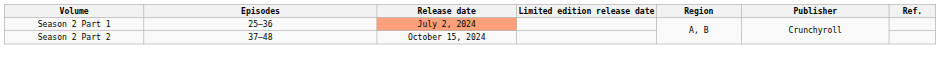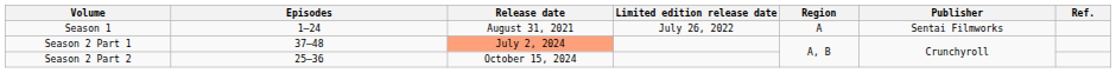+ row: Season 1 | 1–24 | August 31, 2021 | July 26, 2022 | A | Sentai Filmworks
Season 2 Part 1 | Episodes: 25–36 -> 37–48
Season 2 Part 2 | Episodes: 37–48 -> 25–36
